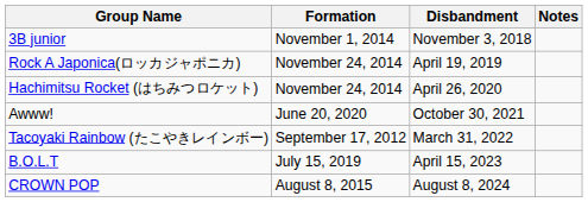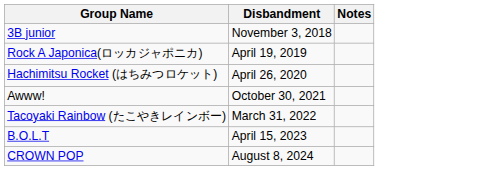- column: Formation | November 1, 2014 | November 24, 2014 | November 24, 2014 | June 20, 2020 | September 17, 2012 | July 15, 2019 | August 8, 2015
